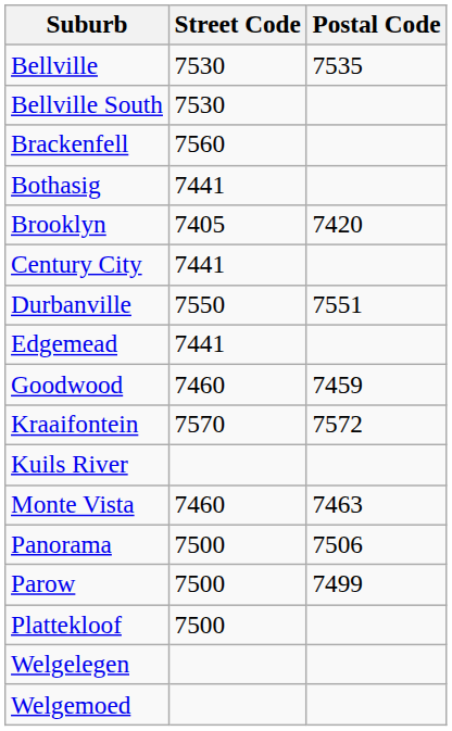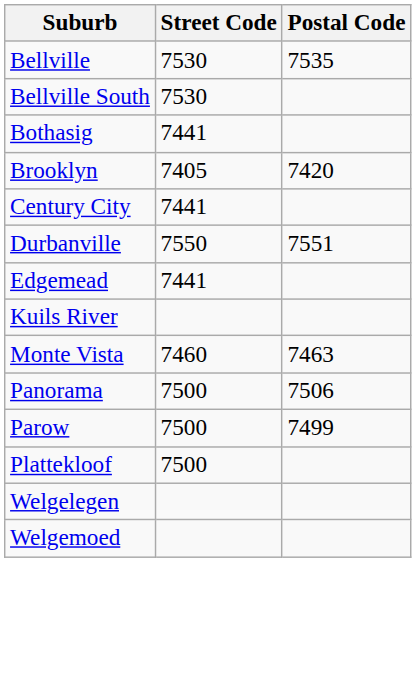- row: Brackenfell | 7560
- row: Goodwood | 7460 | 7459
- row: Kraaifontein | 7570 | 7572
